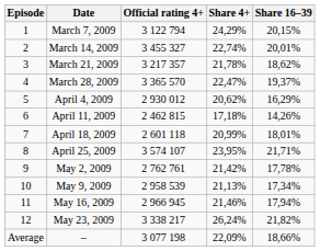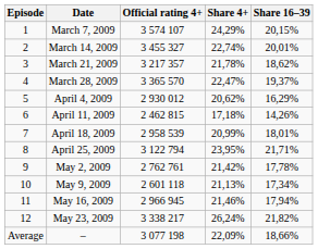March 7, 2009 | Official rating 4+: 3 122 794 -> 3 574 107
April 18, 2009 | Official rating 4+: 2 601 118 -> 2 958 539
April 25, 2009 | Official rating 4+: 3 574 107 -> 3 122 794
May 9, 2009 | Official rating 4+: 2 958 539 -> 2 601 118
